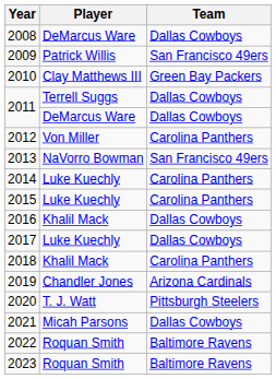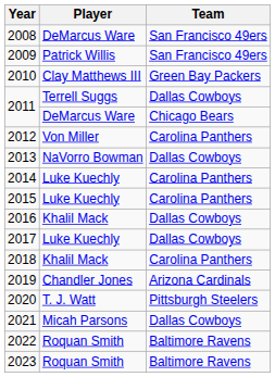2008 | Team: Dallas Cowboys -> San Francisco 49ers
2011 / DeMarcus Ware | Team: Dallas Cowboys -> Chicago Bears
2013 | Team: San Francisco 49ers -> Dallas Cowboys
